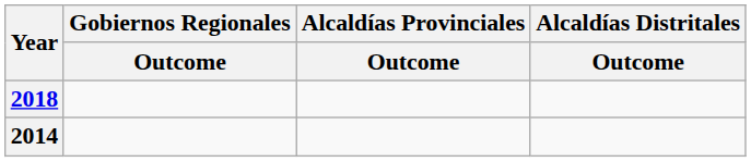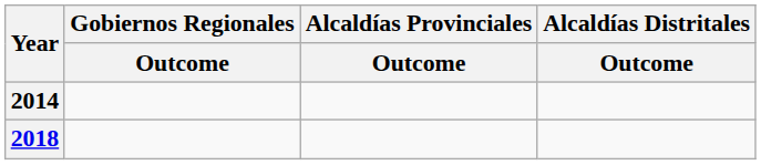rows swapped: 2014 <-> 2018
